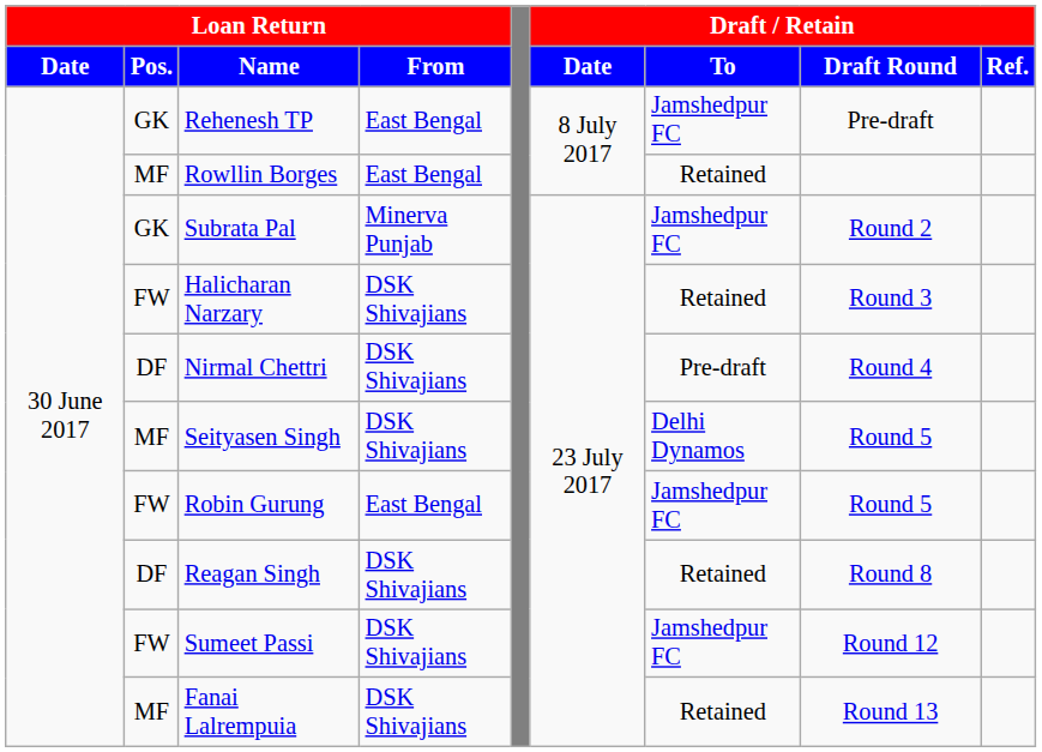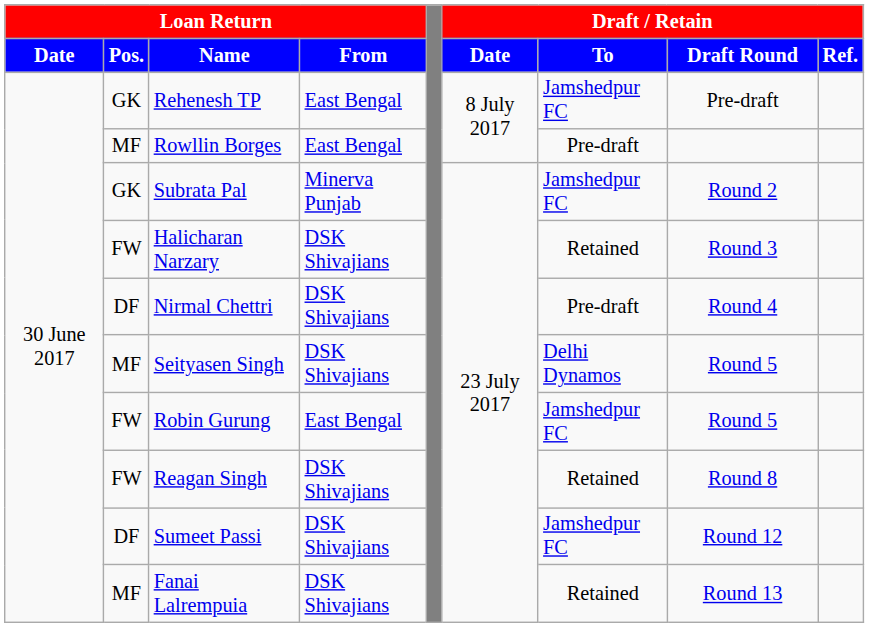Rowllin Borges | Draft / Retain / To: Retained -> Pre-draft
Reagan Singh | Loan Return / Pos.: DF -> FW
Sumeet Passi | Loan Return / Pos.: FW -> DF
